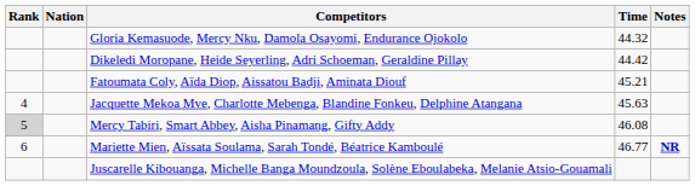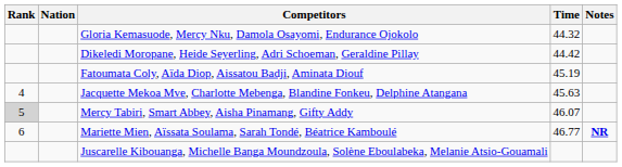Fatoumata Coly, Aïda Diop, Aissatou Badji, Aminata Diouf | Time: 45.21 -> 45.19
Mercy Tabiri, Smart Abbey, Aisha Pinamang, Gifty Addy | Time: 46.08 -> 46.07
